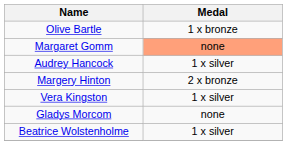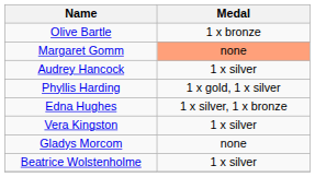+ row: Phyllis Harding | 1 x gold, 1 x silver
- row: Margery Hinton | 2 x bronze
+ row: Edna Hughes | 1 x silver, 1 x bronze
